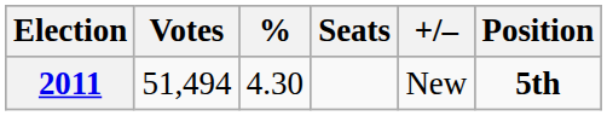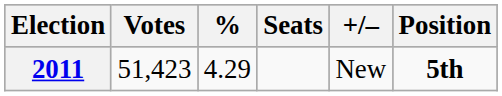2011 | Votes: 51,494 -> 51,423
2011 | %: 4.30 -> 4.29
